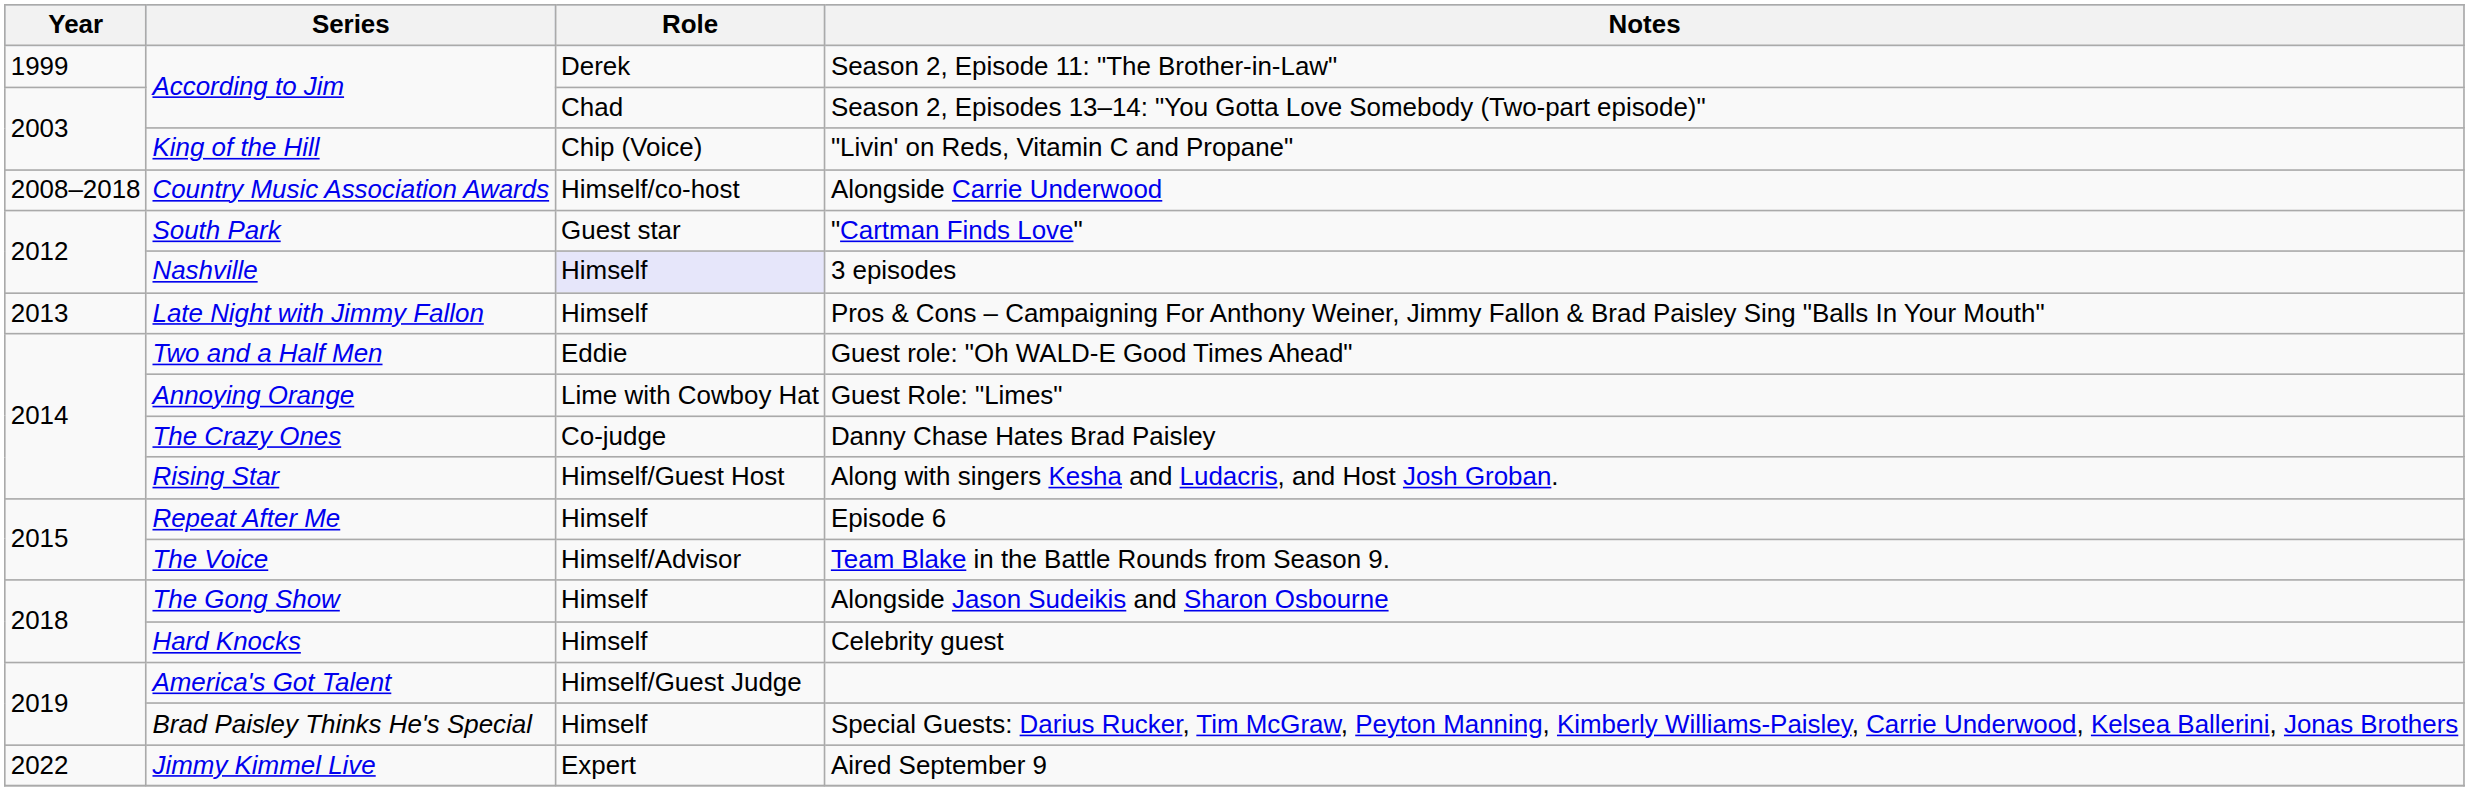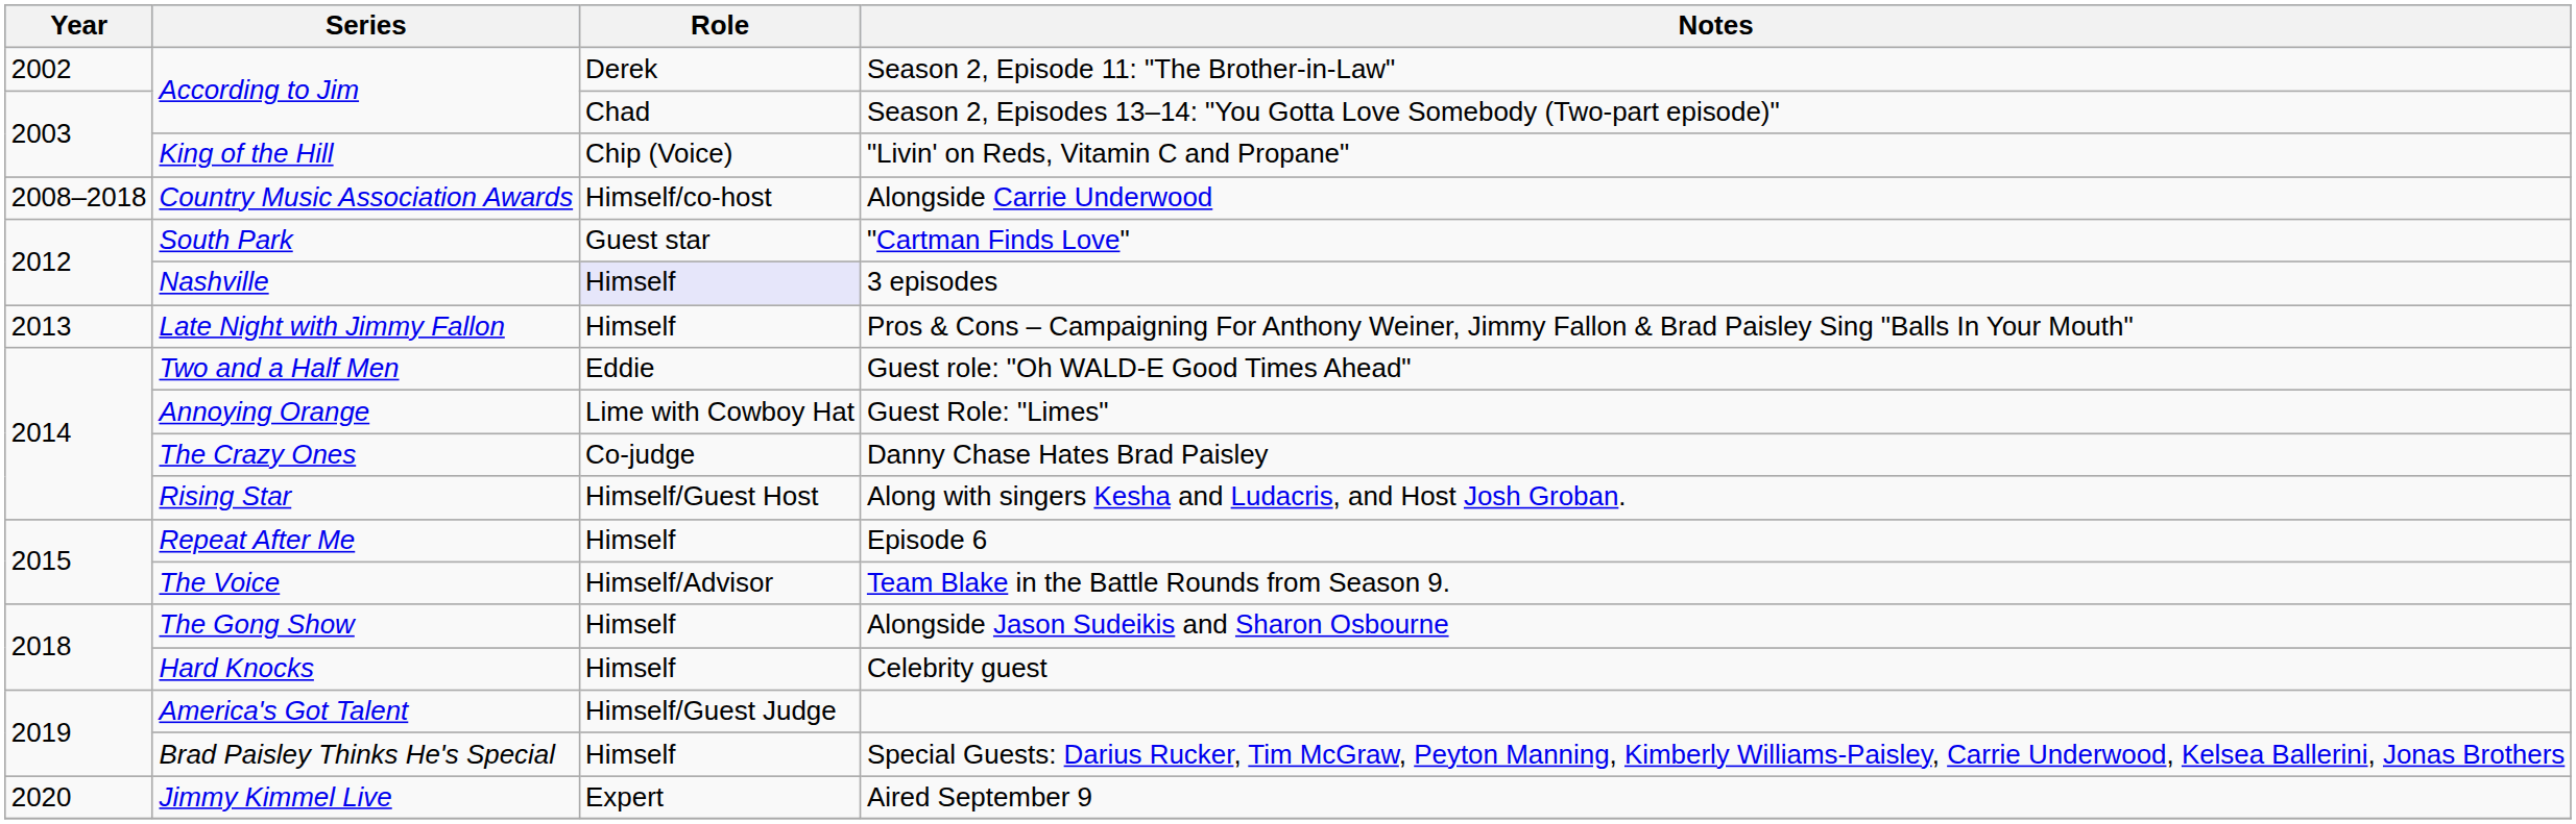Season 2, Episode 11: "The Brother-in-Law" | Year: 1999 -> 2002
Aired September 9 | Year: 2022 -> 2020
